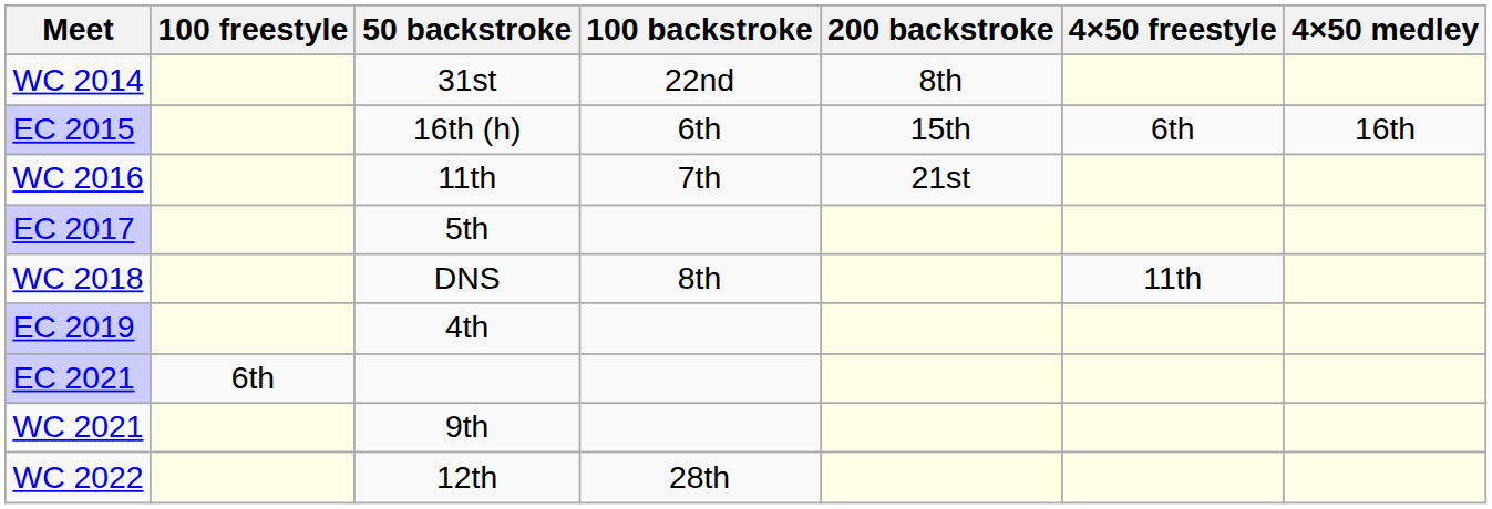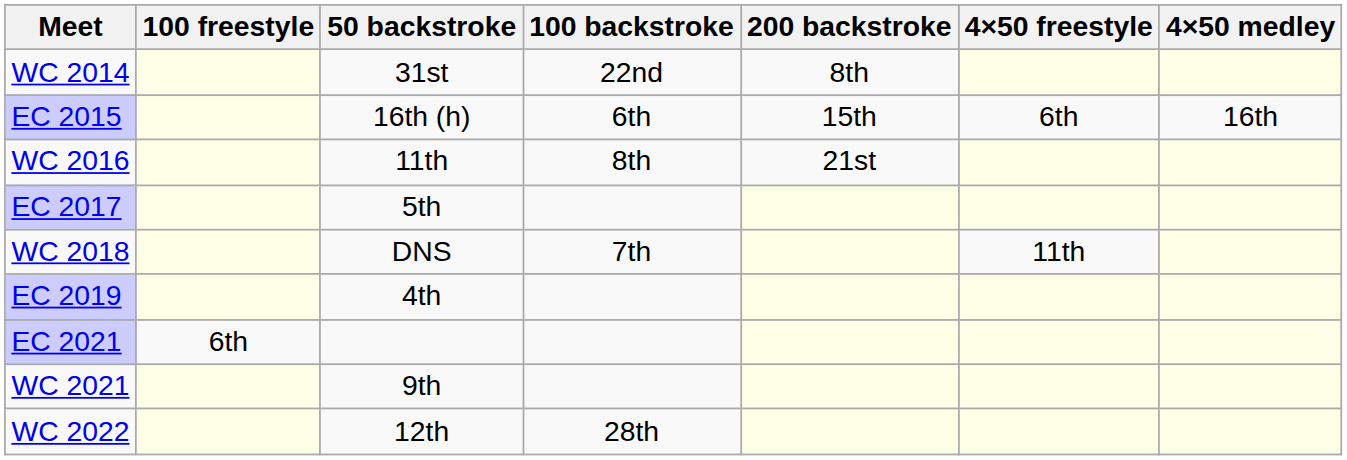WC 2016 | 100 backstroke: 7th -> 8th
WC 2018 | 100 backstroke: 8th -> 7th
